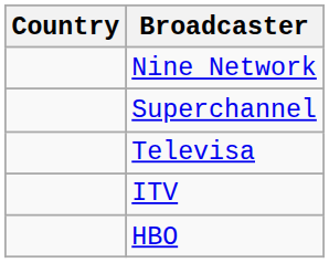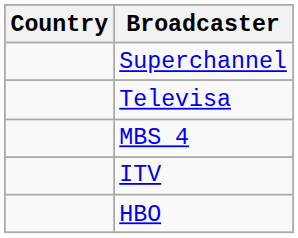- row: Nine Network
+ row: MBS 4
